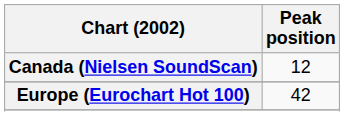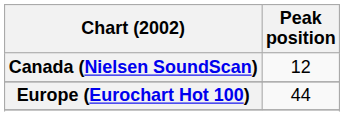Europe (Eurochart Hot 100) | Peak position: 42 -> 44
